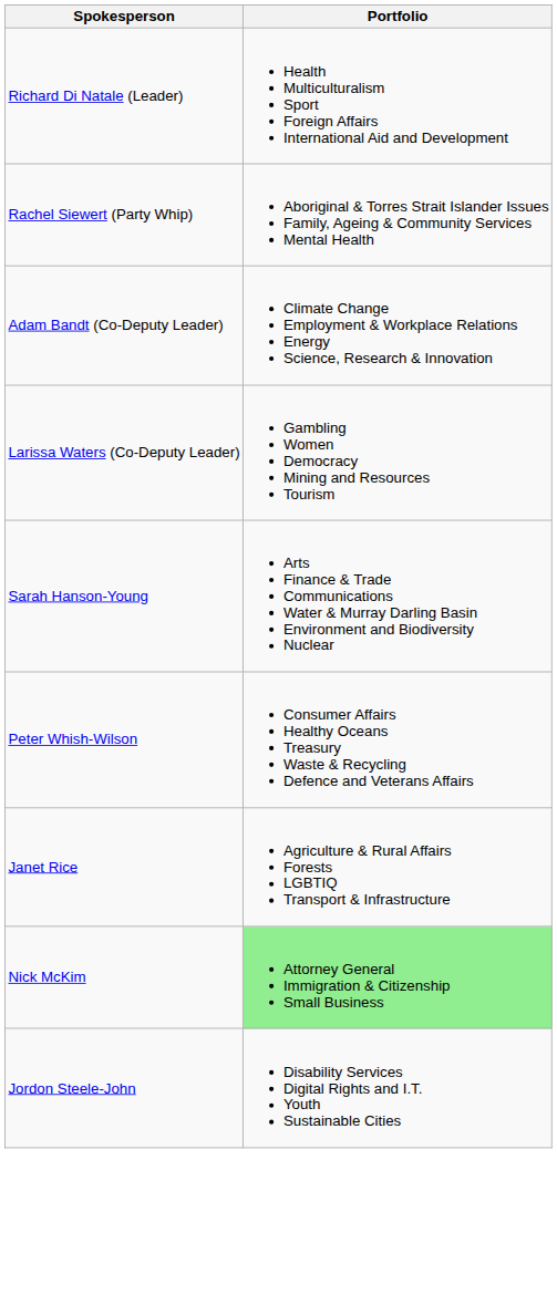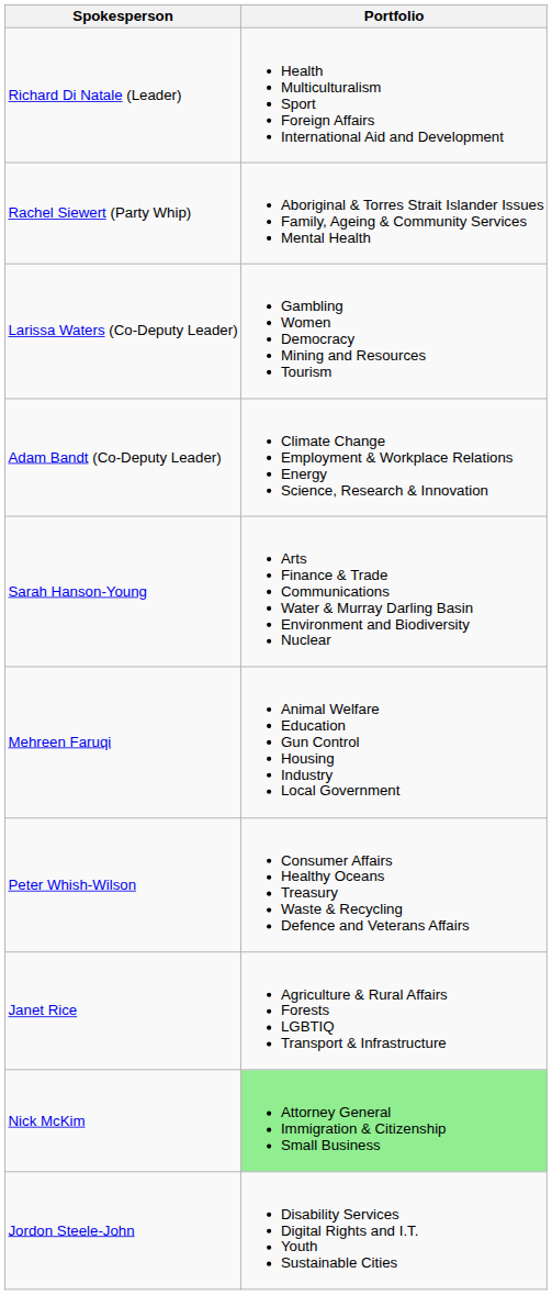rows swapped: Adam Bandt (Co-Deputy Leader) <-> Larissa Waters (Co-Deputy Leader)
+ row: Mehreen Faruqi | Animal Welfare Education Gun Control Housing Industry Local Government
